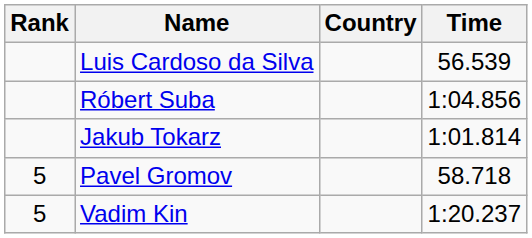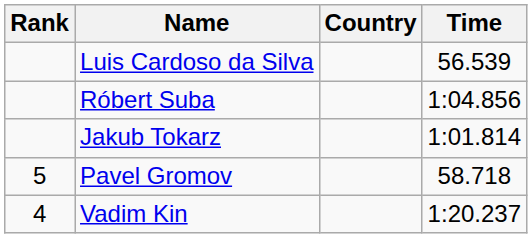Vadim Kin | Rank: 5 -> 4
